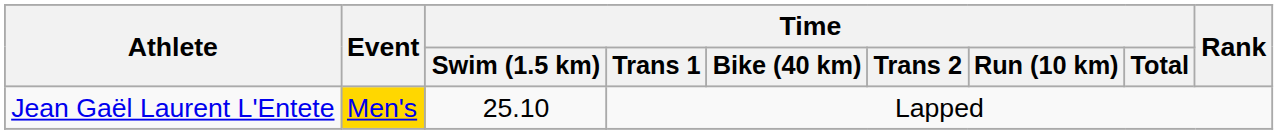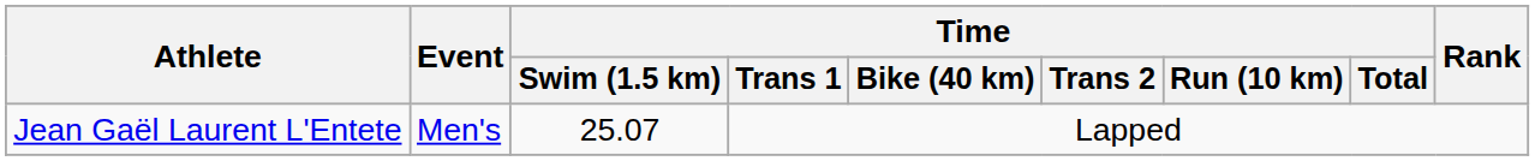Jean Gaël Laurent L'Entete | Event: gold background -> no background
Jean Gaël Laurent L'Entete | Time / Swim (1.5 km): 25.10 -> 25.07
